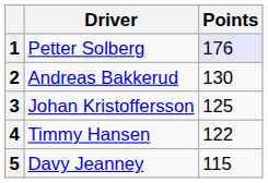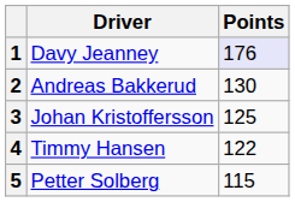1 | Driver: Petter Solberg -> Davy Jeanney
5 | Driver: Davy Jeanney -> Petter Solberg
